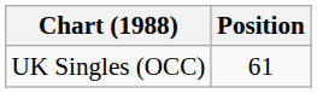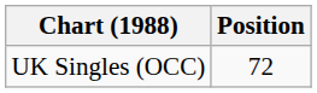UK Singles (OCC) | Position: 61 -> 72
